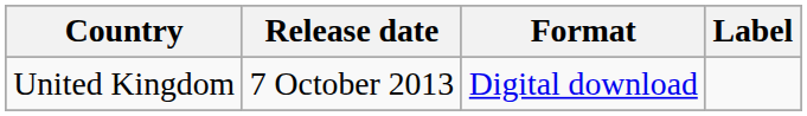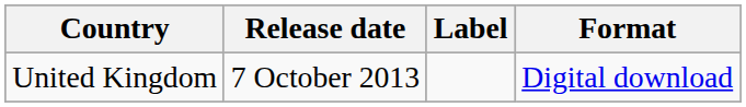columns swapped: Format <-> Label
